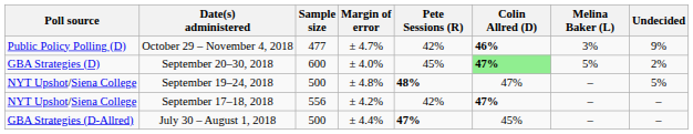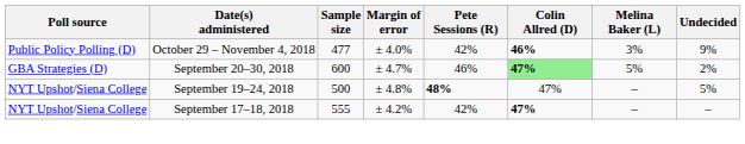October 29 – November 4, 2018 | Margin of error: ± 4.7% -> ± 4.0%
September 20–30, 2018 | Margin of error: ± 4.0% -> ± 4.7%
September 20–30, 2018 | Pete Sessions (R): 45% -> 46%
September 17–18, 2018 | Sample size: 556 -> 555
- row: GBA Strategies (D-Allred) | July 30 – August 1, 2018 | 500 | ± 4.4% | 47% | 45% | – | –
